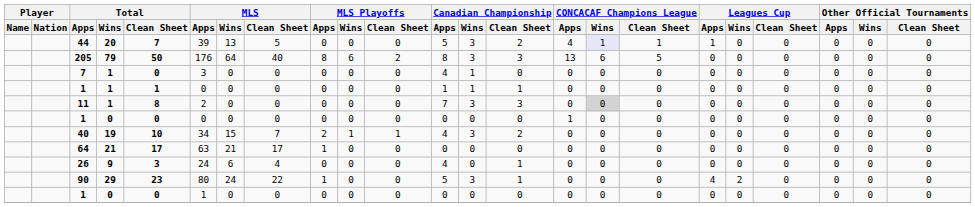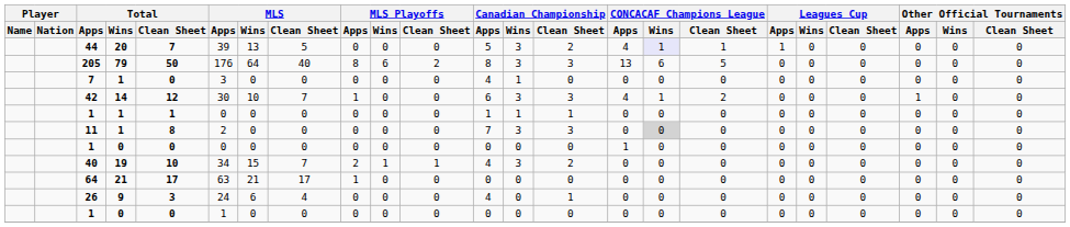+ row: 42 | 14 | 12 | 30 | 10 | 7 | 1 | 0 | 0 | 6 | 3 | 3 | 4 | 1 | 2 | 0 | 0 | 0 | 1 | 0 | 0
- row: 90 | 29 | 23 | 80 | 24 | 22 | 1 | 0 | 0 | 5 | 3 | 1 | 0 | 0 | 0 | 4 | 2 | 0 | 0 | 0 | 0
